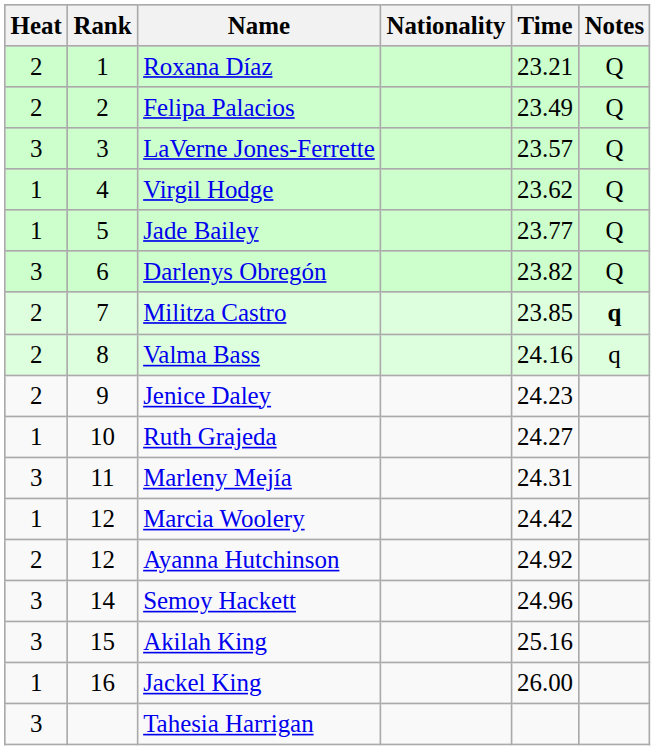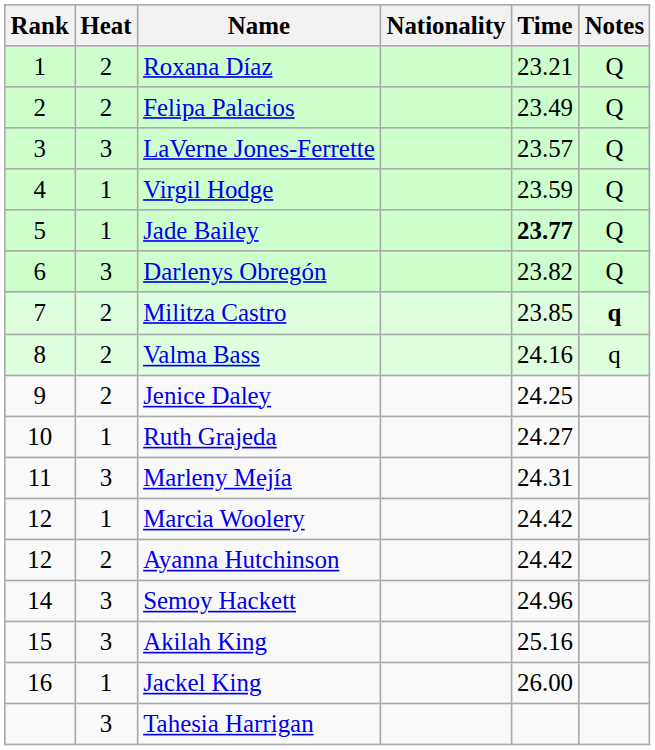columns swapped: Rank <-> Heat
Virgil Hodge | Time: 23.62 -> 23.59
Jade Bailey | Time: normal -> bold
Jenice Daley | Time: 24.23 -> 24.25
Ayanna Hutchinson | Time: 24.92 -> 24.42
